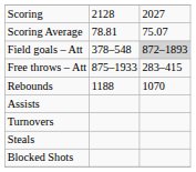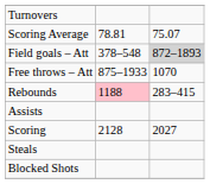rows swapped: Scoring <-> Turnovers
Free throws – Att | column 3: 283–415 -> 1070
Rebounds | column 2: no background -> pink background
Rebounds | column 3: 1070 -> 283–415
